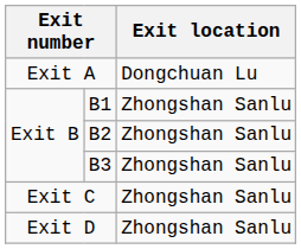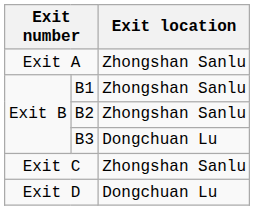Exit A | Exit location: Dongchuan Lu -> Zhongshan Sanlu
B3 | Exit location: Zhongshan Sanlu -> Dongchuan Lu
Exit D | Exit location: Zhongshan Sanlu -> Dongchuan Lu
